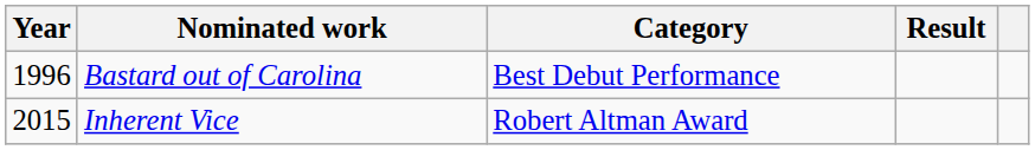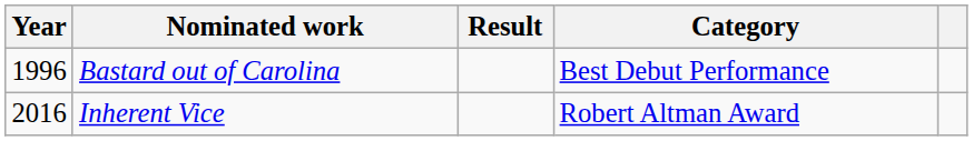columns swapped: Category <-> Result
Inherent Vice | Year: 2015 -> 2016
